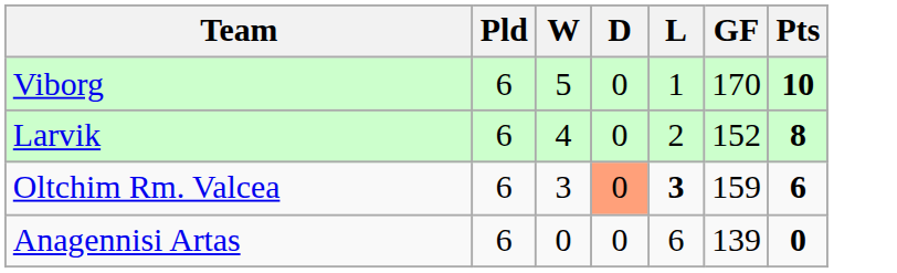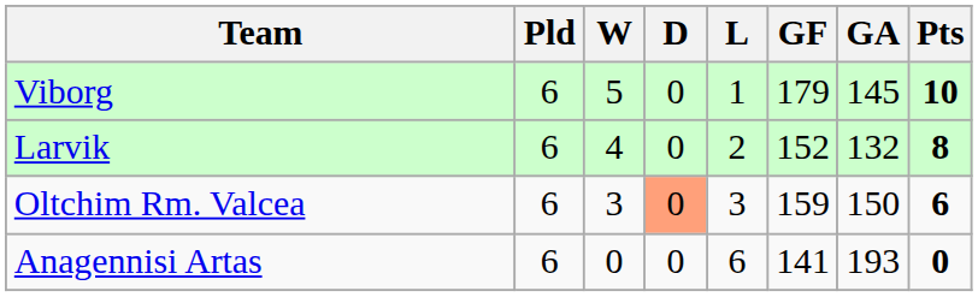+ column: GA | 145 | 132 | 150 | 193
Viborg | GF: 170 -> 179
Oltchim Rm. Valcea | L: bold -> normal
Anagennisi Artas | GF: 139 -> 141
